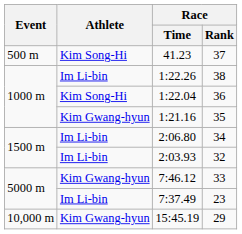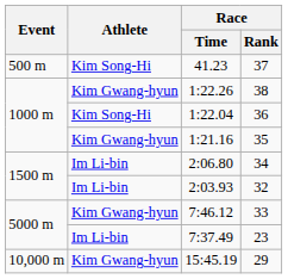1:22.26 | Athlete: Im Li-bin -> Kim Gwang-hyun
